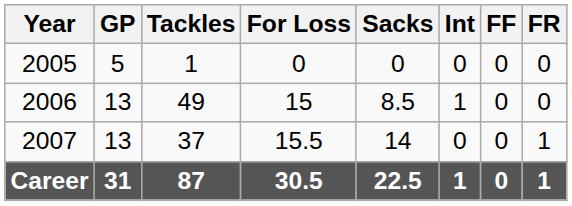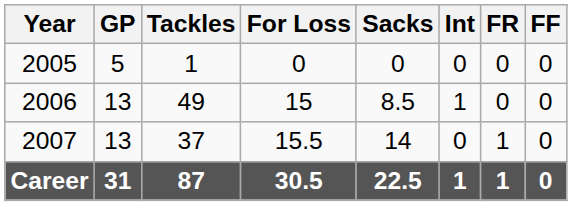columns swapped: FF <-> FR
